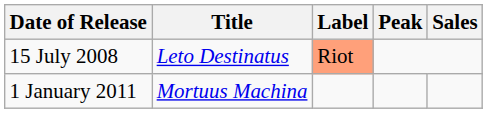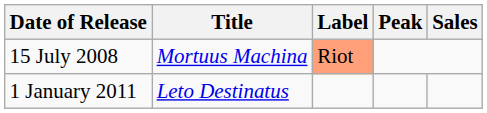15 July 2008 | Title: Leto Destinatus -> Mortuus Machina
1 January 2011 | Title: Mortuus Machina -> Leto Destinatus
